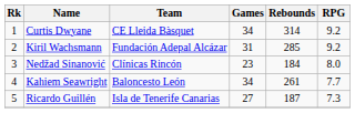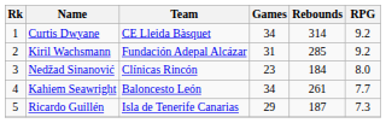Ricardo Guillén | Games: 27 -> 29
